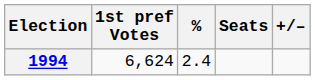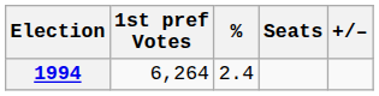1994 | 1st pref Votes: 6,624 -> 6,264
